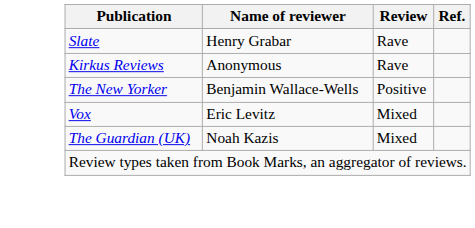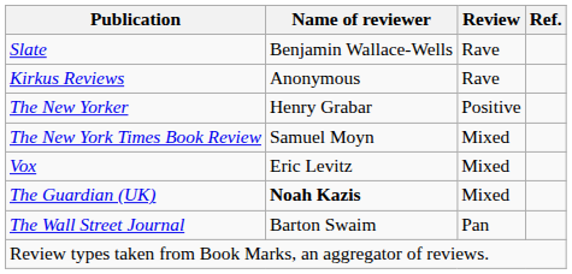Slate | Name of reviewer: Henry Grabar -> Benjamin Wallace-Wells
The New Yorker | Name of reviewer: Benjamin Wallace-Wells -> Henry Grabar
+ row: The New York Times Book Review | Samuel Moyn | Mixed
The Guardian (UK) | Name of reviewer: normal -> bold
+ row: The Wall Street Journal | Barton Swaim | Pan
